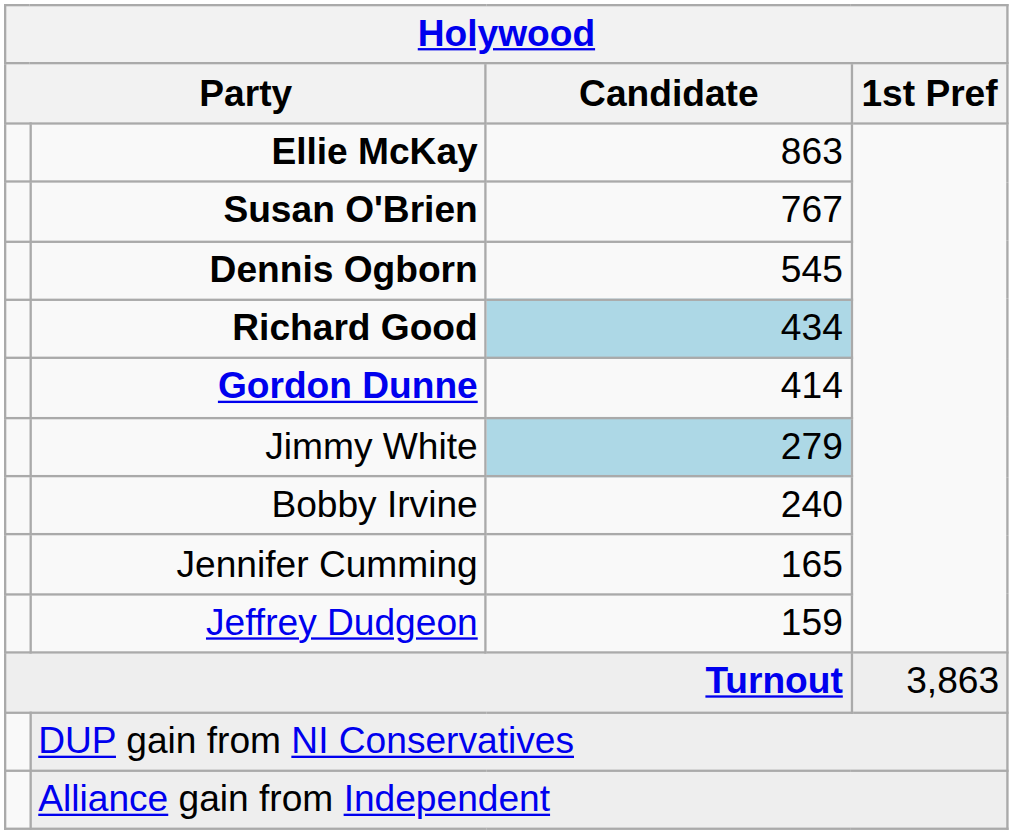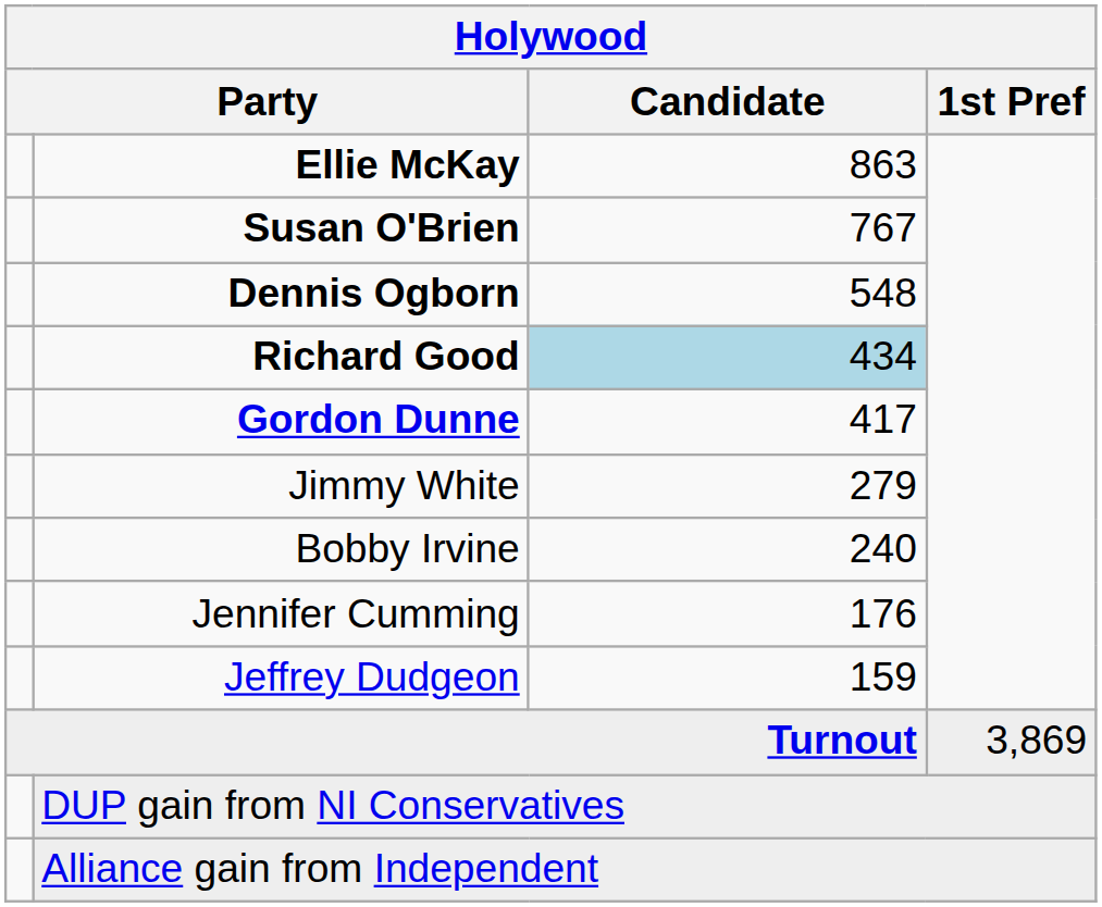Dennis Ogborn | Candidate: 545 -> 548
Gordon Dunne | Candidate: 414 -> 417
Jimmy White | Candidate: lightblue background -> no background
Jennifer Cumming | Candidate: 165 -> 176
Turnout | 1st Pref: 3,863 -> 3,869
